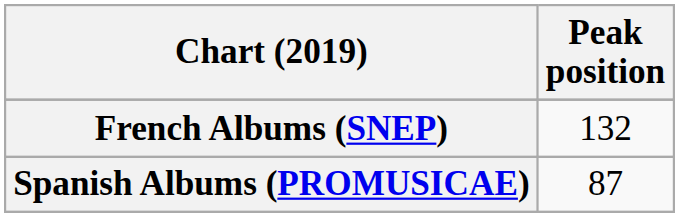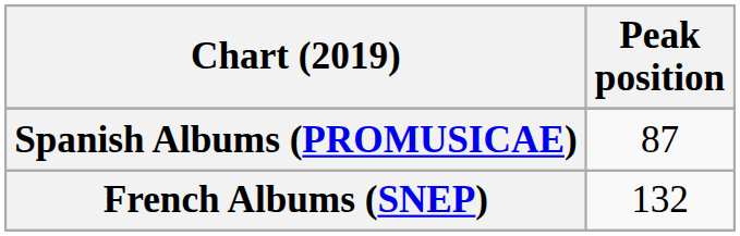rows swapped: French Albums (SNEP) <-> Spanish Albums (PROMUSICAE)
